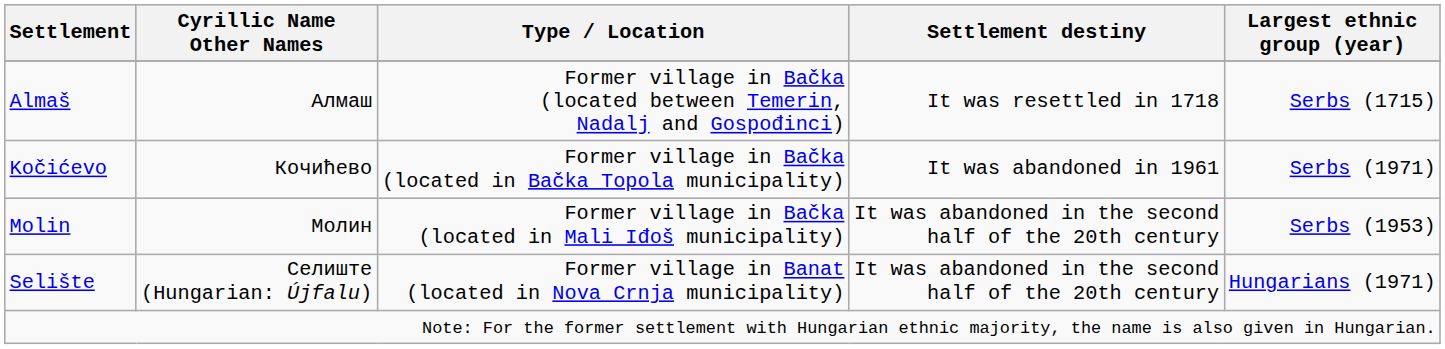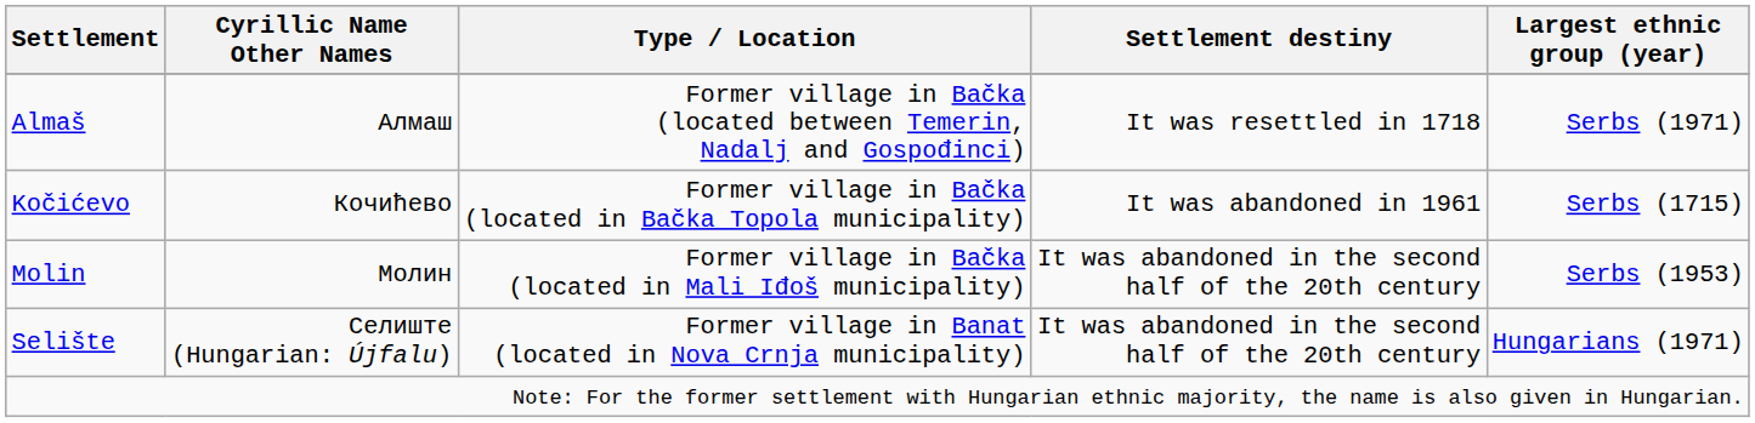Almaš | Largest ethnic group (year): Serbs (1715) -> Serbs (1971)
Kočićevo | Largest ethnic group (year): Serbs (1971) -> Serbs (1715)
